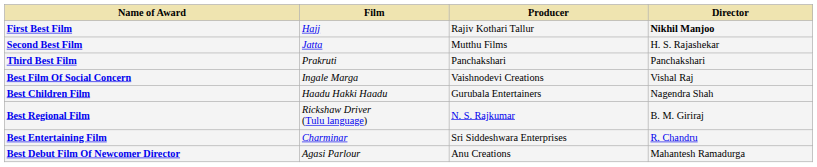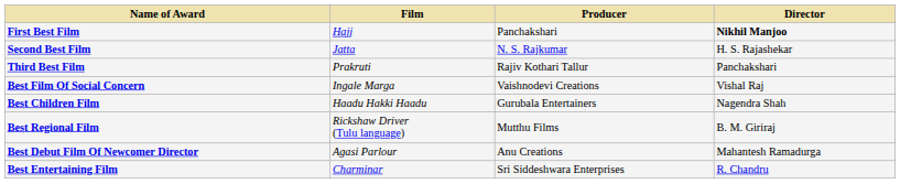First Best Film | Producer: Rajiv Kothari Tallur -> Panchakshari
Second Best Film | Producer: Mutthu Films -> N. S. Rajkumar
Third Best Film | Producer: Panchakshari -> Rajiv Kothari Tallur
Best Regional Film | Producer: N. S. Rajkumar -> Mutthu Films
rows swapped: Best Entertaining Film <-> Best Debut Film Of Newcomer Director
